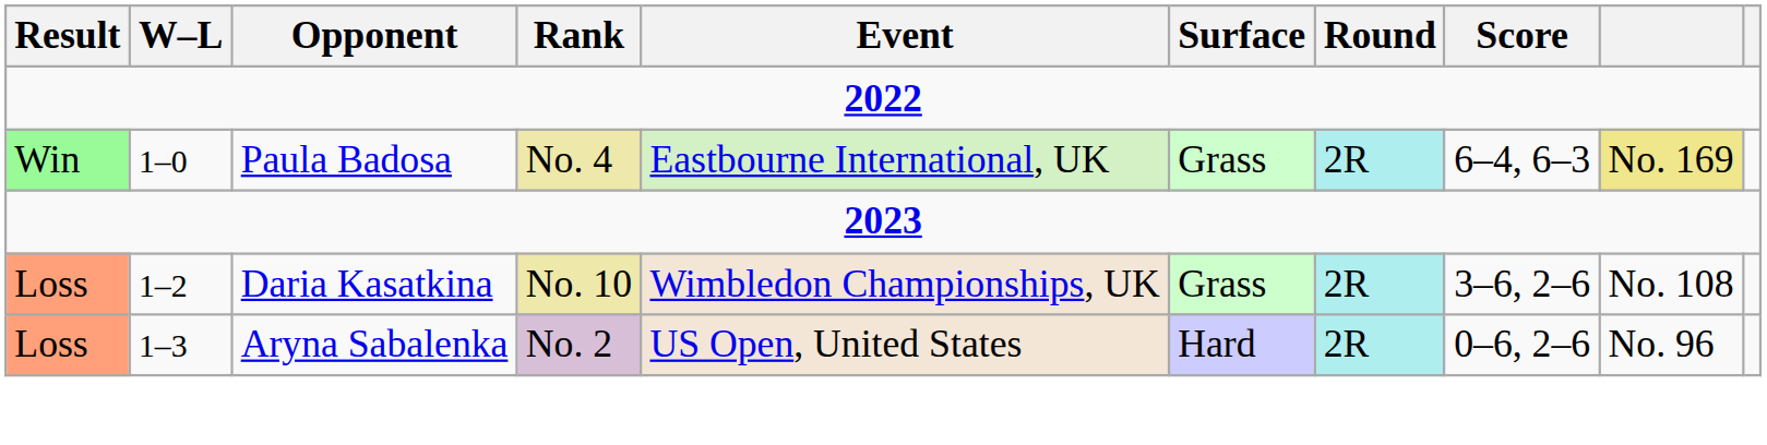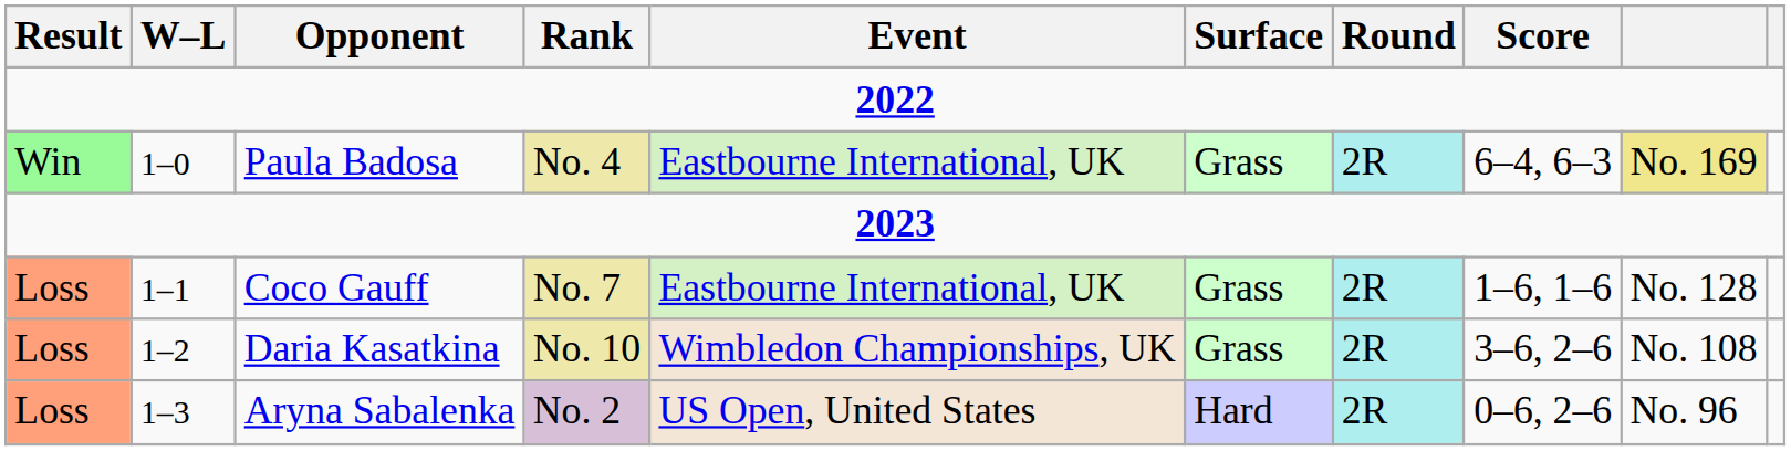+ row: Loss | 1–1 | Coco Gauff | No. 7 | Eastbourne International, UK | Grass | 2R | 1–6, 1–6 | No. 128
